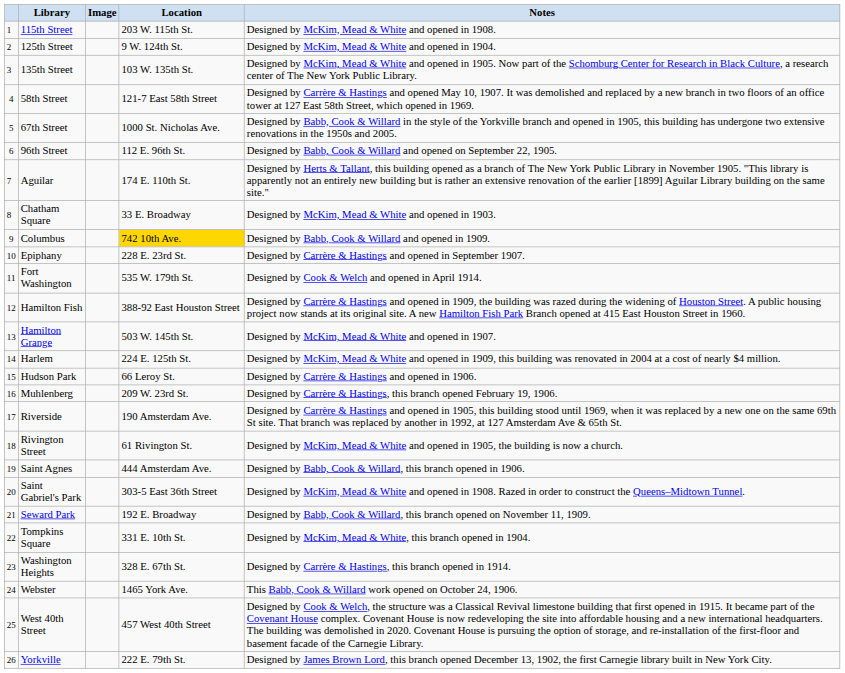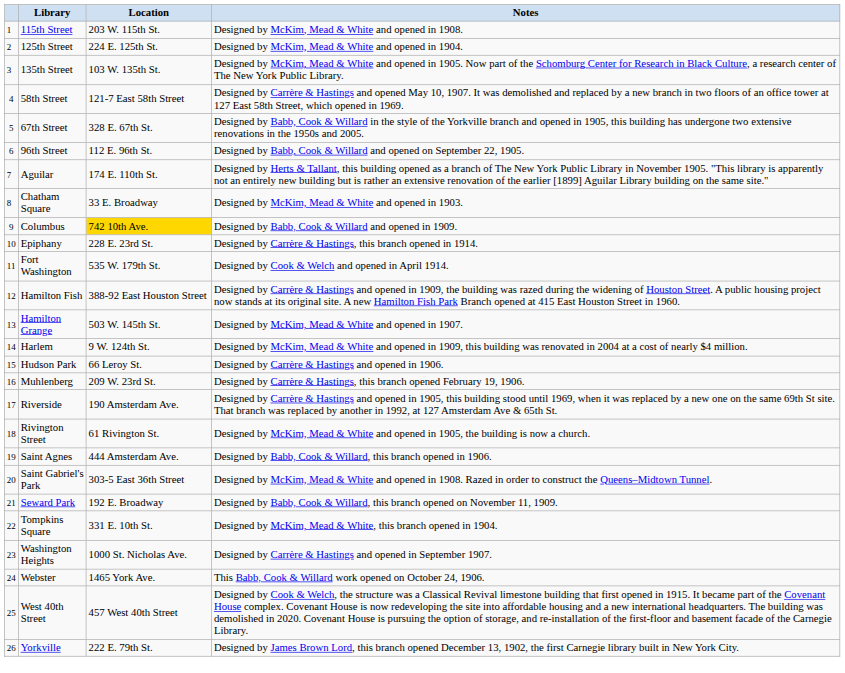- column: Image
125th Street | Location: 9 W. 124th St. -> 224 E. 125th St.
67th Street | Location: 1000 St. Nicholas Ave. -> 328 E. 67th St.
Epiphany | Notes: Designed by Carrère & Hastings and opened in September 1907. -> Designed by Carrère & Hastings, this branch opened in 1914.
Harlem | Location: 224 E. 125th St. -> 9 W. 124th St.
Washington Heights | Location: 328 E. 67th St. -> 1000 St. Nicholas Ave.
Washington Heights | Notes: Designed by Carrère & Hastings, this branch opened in 1914. -> Designed by Carrère & Hastings and opened in September 1907.
